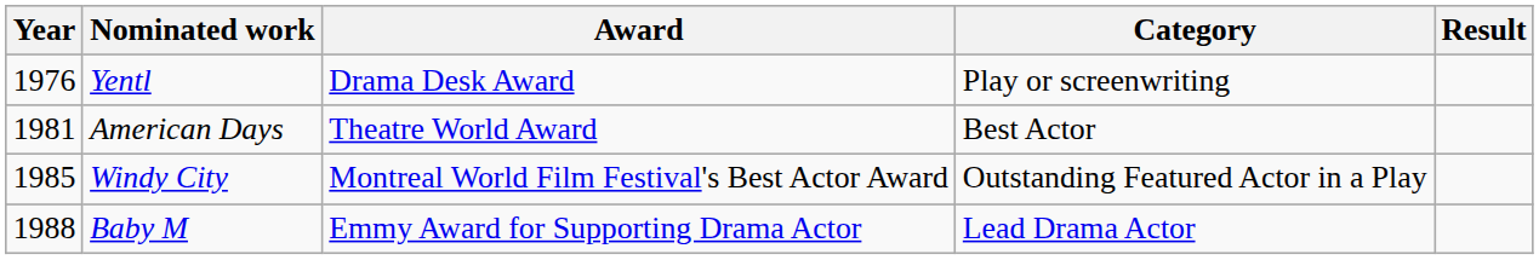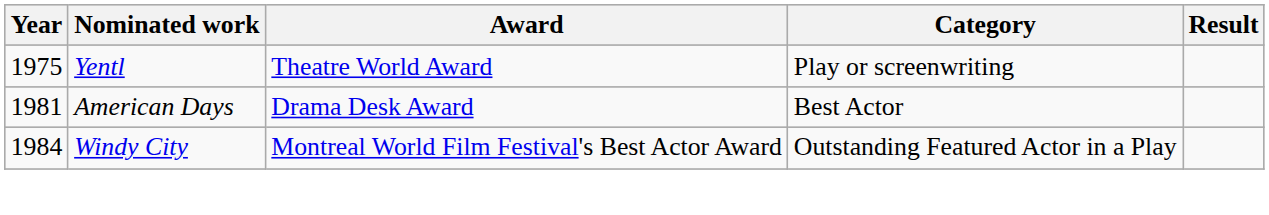Yentl | Year: 1976 -> 1975
Yentl | Award: Drama Desk Award -> Theatre World Award
American Days | Award: Theatre World Award -> Drama Desk Award
Windy City | Year: 1985 -> 1984
- row: 1988 | Baby M | Emmy Award for Supporting Drama Actor | Lead Drama Actor
